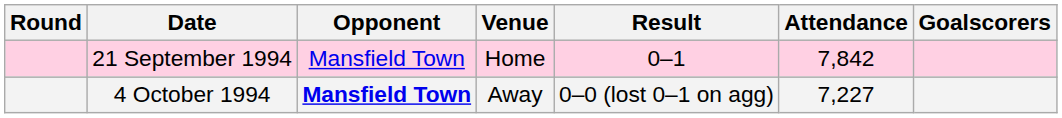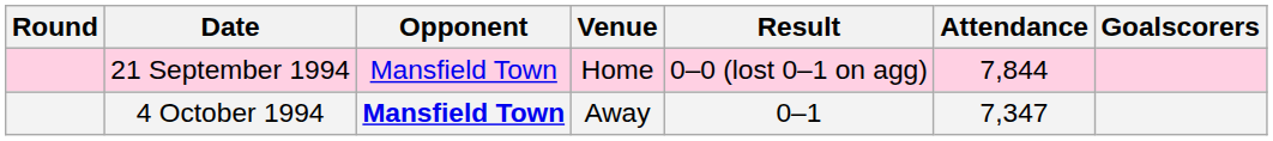21 September 1994 | Result: 0–1 -> 0–0 (lost 0–1 on agg)
21 September 1994 | Attendance: 7,842 -> 7,844
4 October 1994 | Result: 0–0 (lost 0–1 on agg) -> 0–1
4 October 1994 | Attendance: 7,227 -> 7,347
